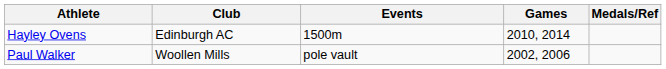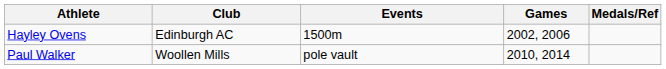Hayley Ovens | Games: 2010, 2014 -> 2002, 2006
Paul Walker | Games: 2002, 2006 -> 2010, 2014
